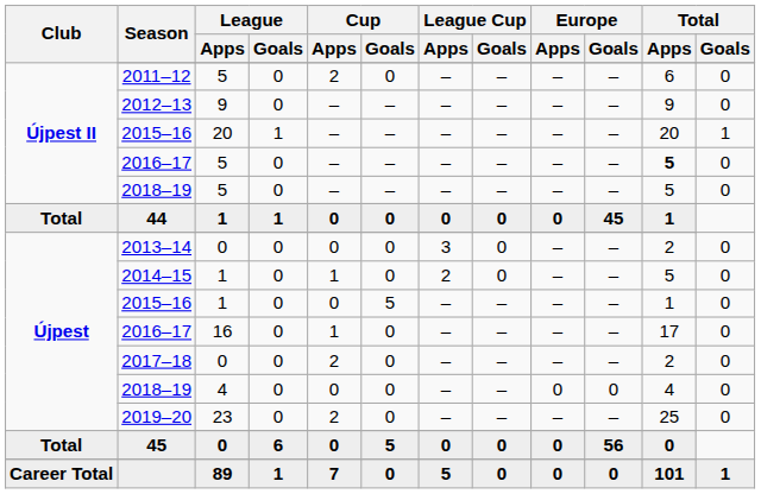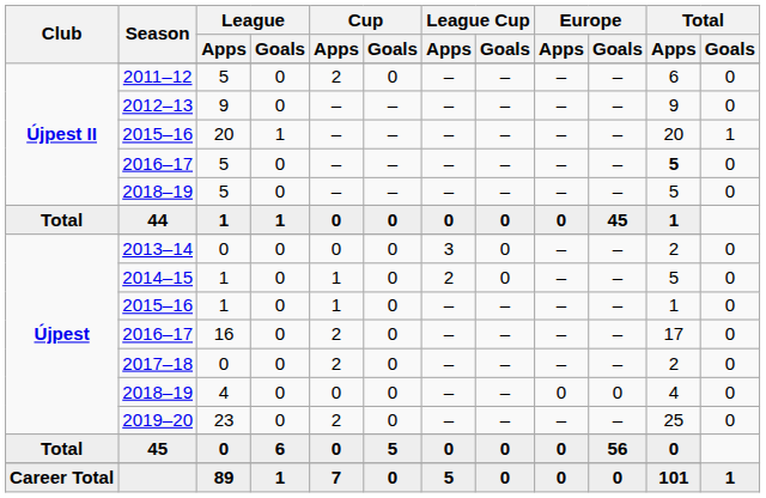Újpest / 2015–16 | Cup / Apps: 0 -> 1
Újpest / 2015–16 | Cup / Goals: 5 -> 0
Újpest / 2016–17 | Cup / Apps: 1 -> 2
